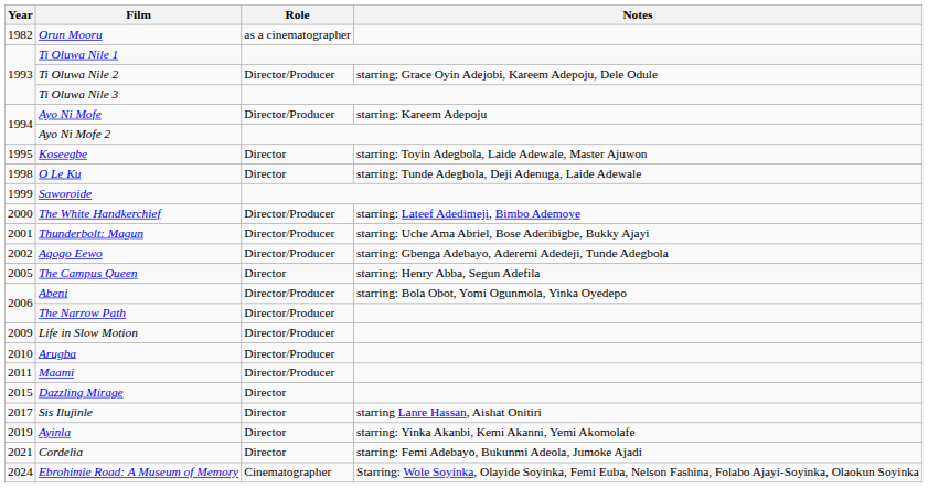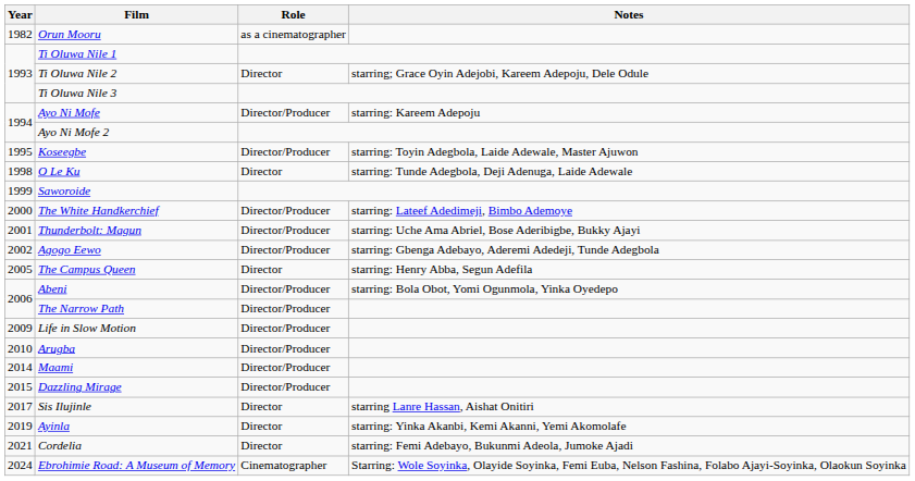Ti Oluwa Nile 2 | Role: Director/Producer -> Director
Koseegbe | Role: Director -> Director/Producer
Maami | Year: 2011 -> 2014
Dazzling Mirage | Role: Director -> Director/Producer
